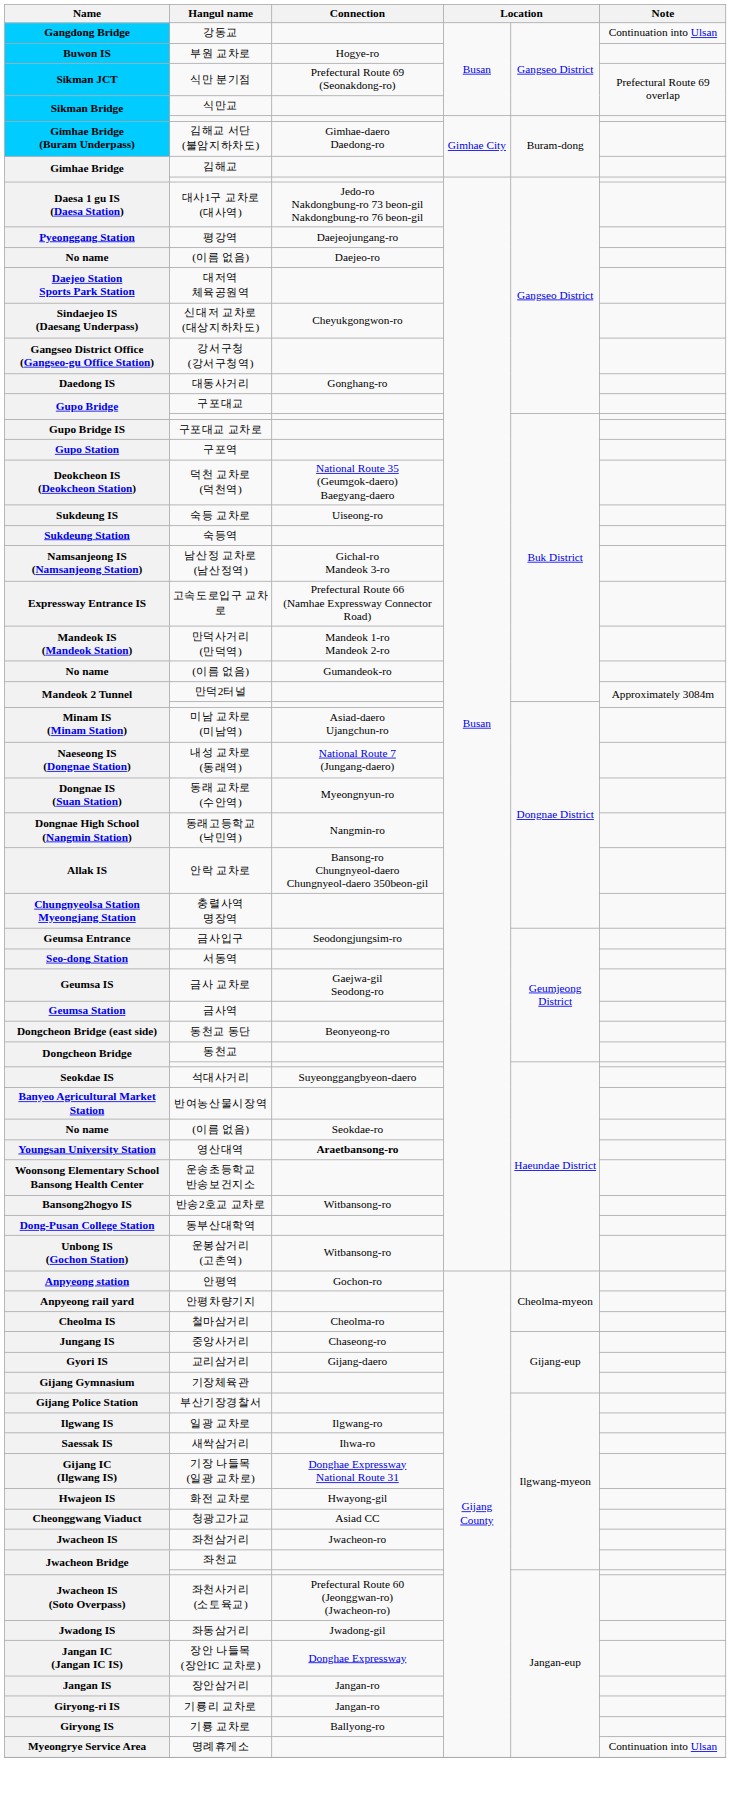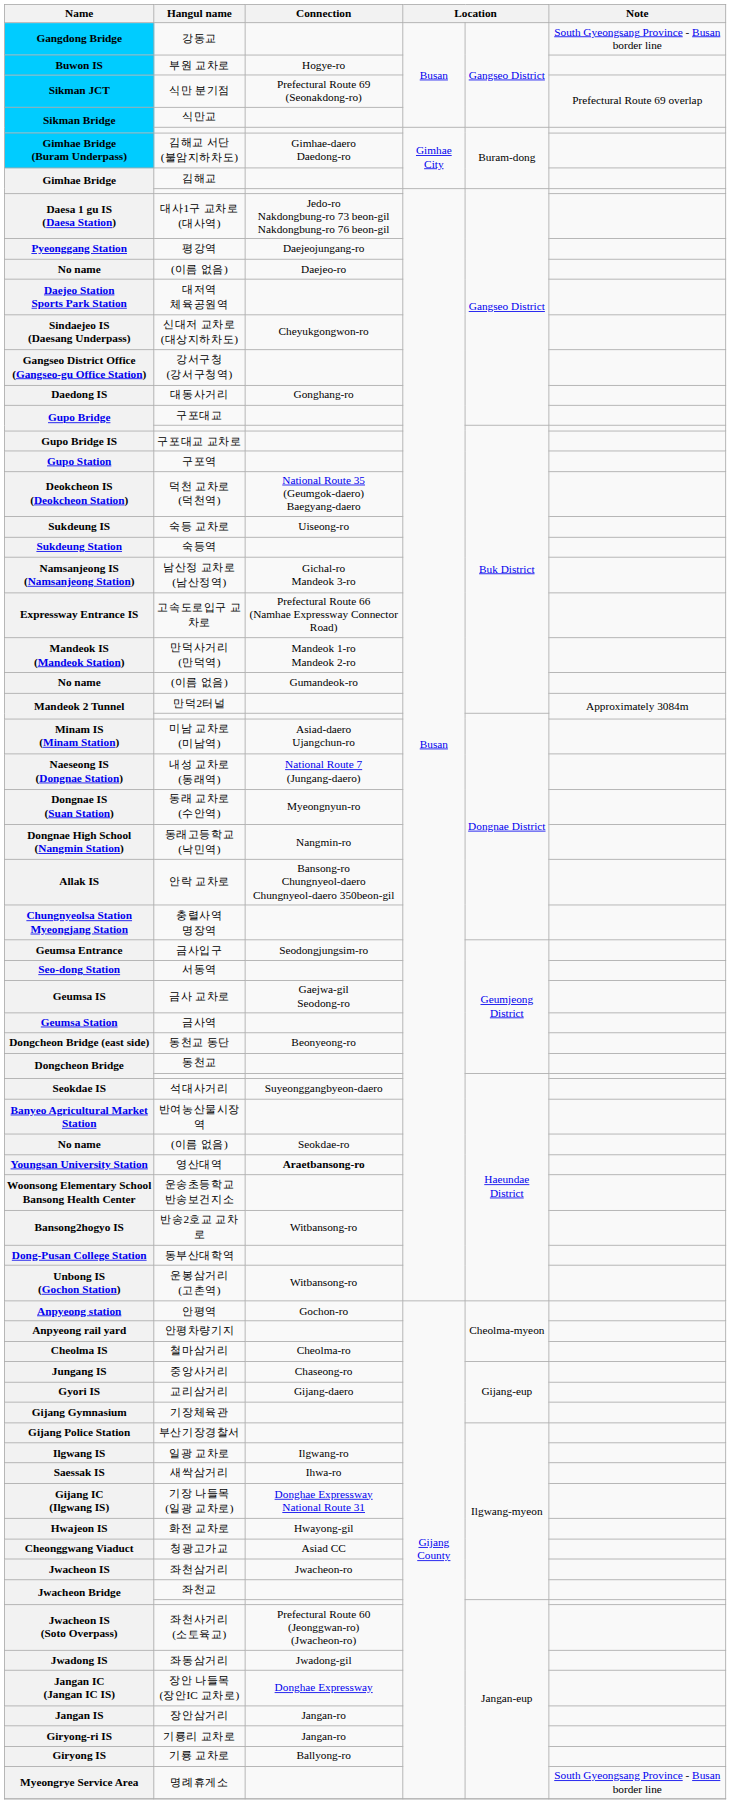강동교 | Note: Continuation into Ulsan -> South Gyeongsang Province - Busan border line
명례휴게소 | Note: Continuation into Ulsan -> South Gyeongsang Province - Busan border line
